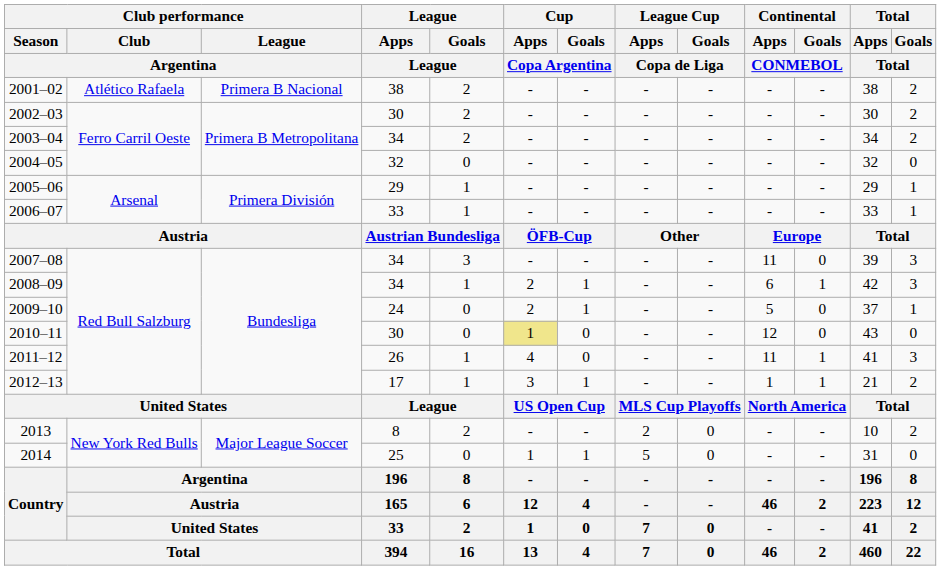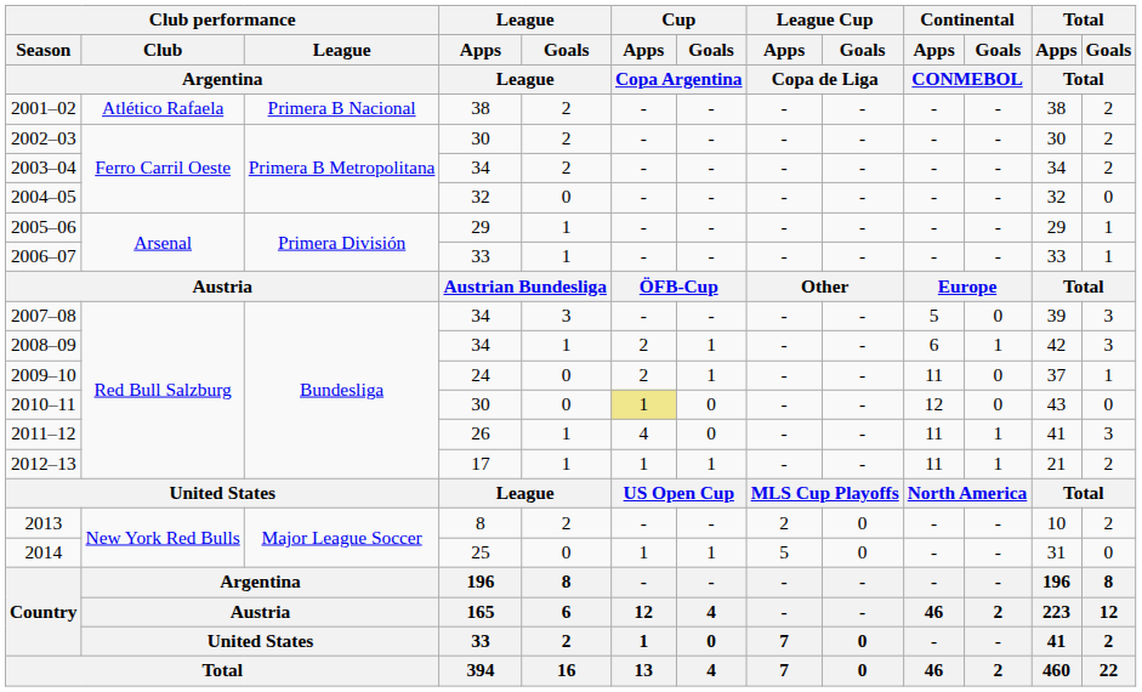2007–08 | Continental / Apps / CONMEBOL: 11 -> 5
2009–10 | Continental / Apps / CONMEBOL: 5 -> 11
2012–13 | Cup / Apps / Copa Argentina: 3 -> 1
2012–13 | Continental / Apps / CONMEBOL: 1 -> 11
